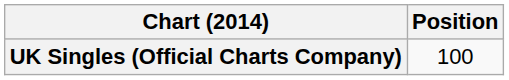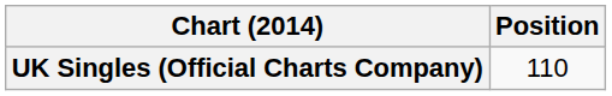UK Singles (Official Charts Company) | Position: 100 -> 110
